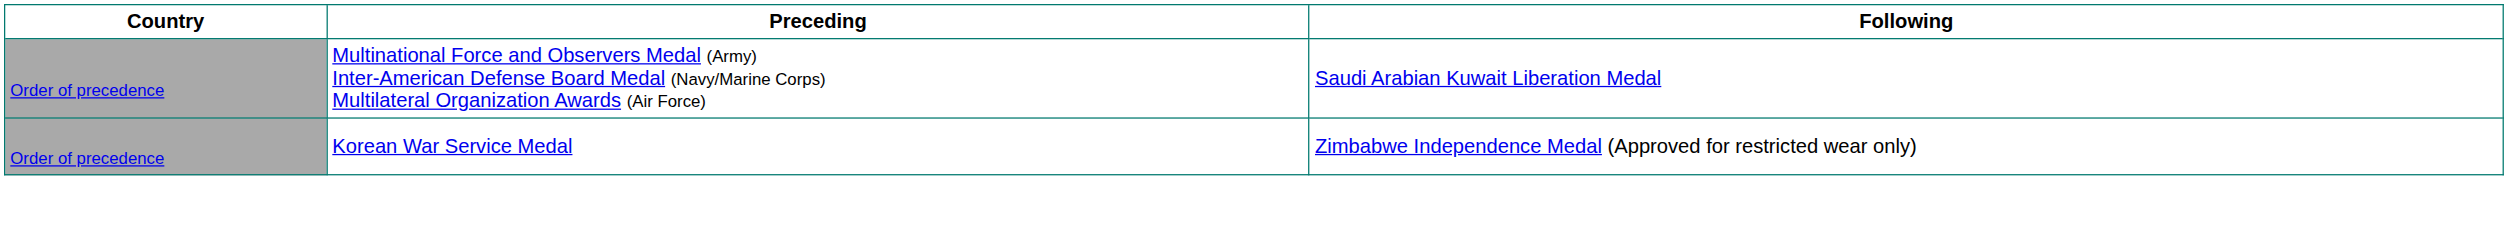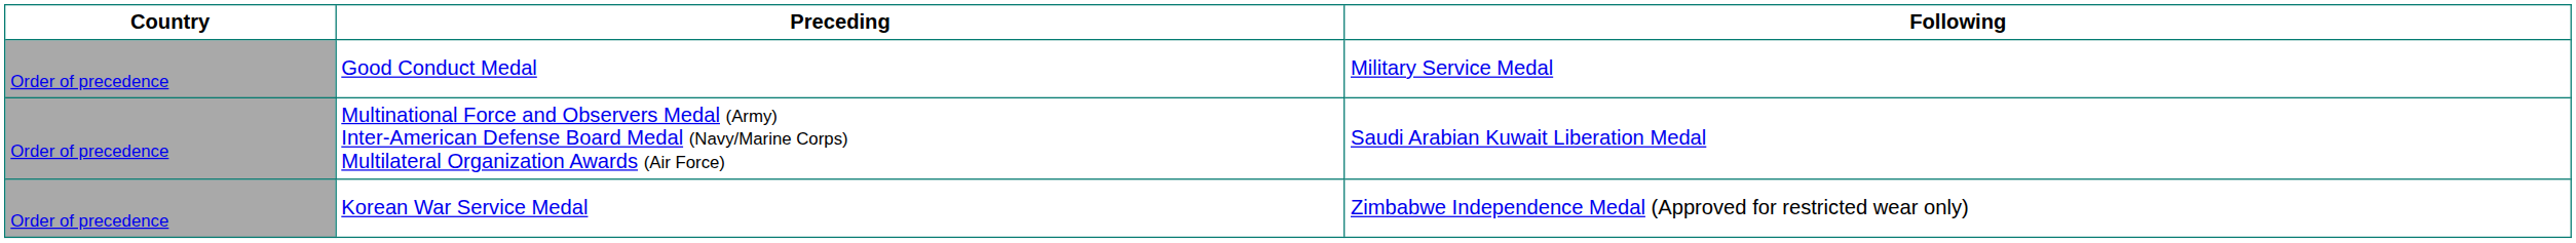+ row: Order of precedence | Good Conduct Medal | Military Service Medal
